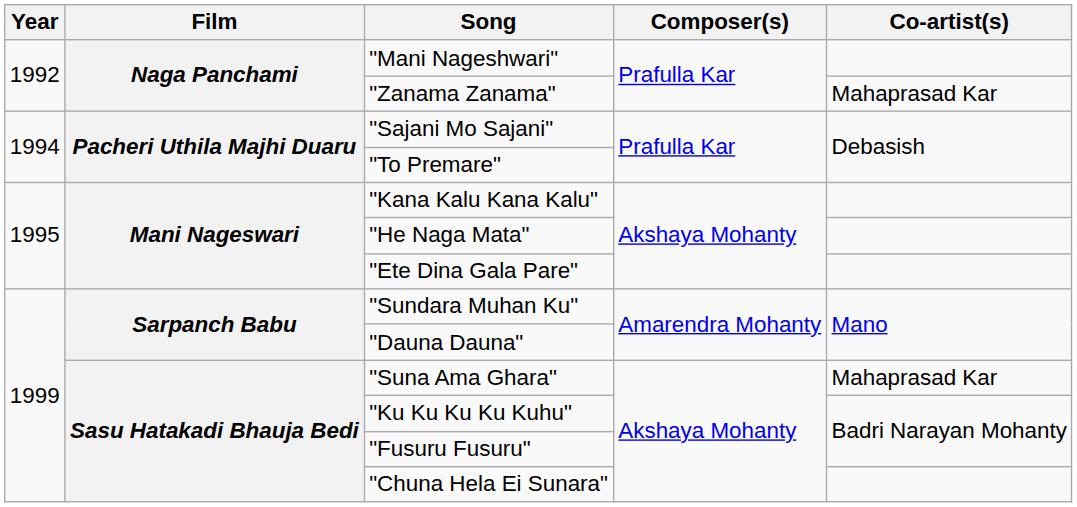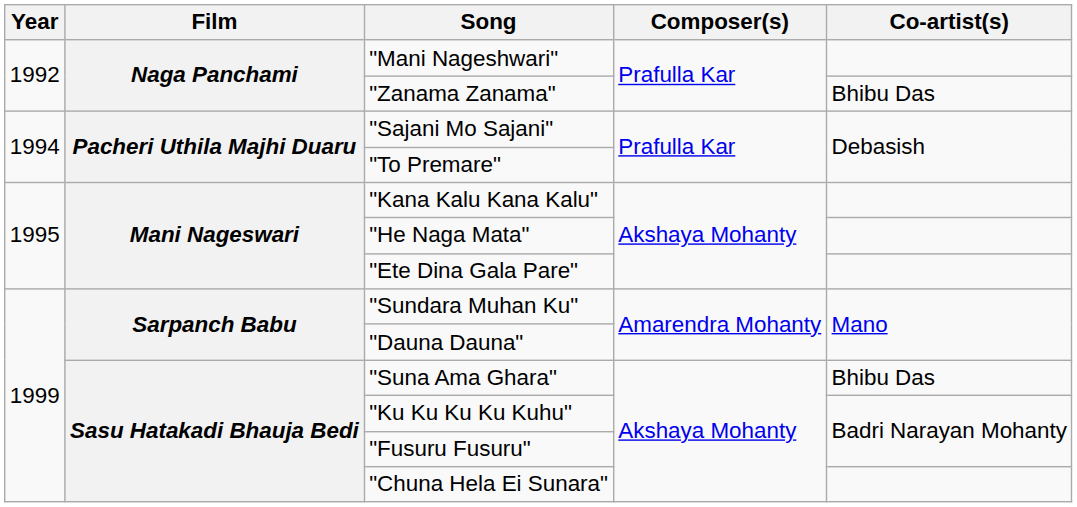"Zanama Zanama" | Co-artist(s): Mahaprasad Kar -> Bhibu Das
"Suna Ama Ghara" | Co-artist(s): Mahaprasad Kar -> Bhibu Das
